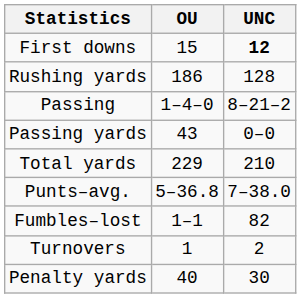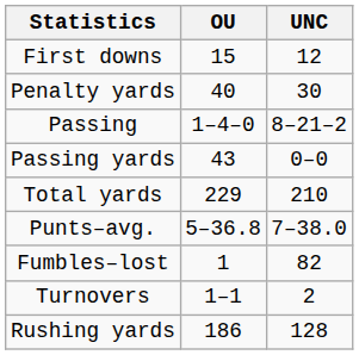First downs | UNC: bold -> normal
rows swapped: Rushing yards <-> Penalty yards
Fumbles–lost | OU: 1–1 -> 1
Turnovers | OU: 1 -> 1–1
